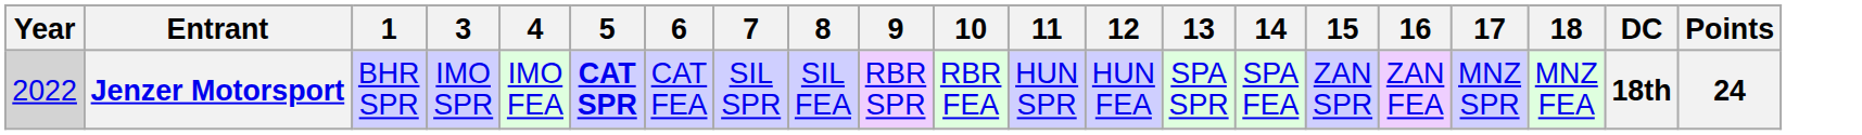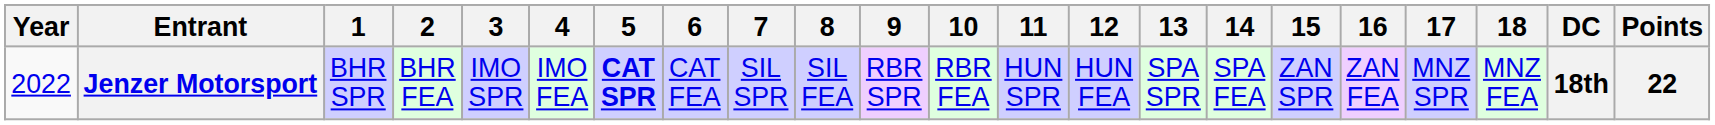+ column: 2 | BHR FEA
Jenzer Motorsport | Year: lightgrey background -> no background
Jenzer Motorsport | Points: 24 -> 22
